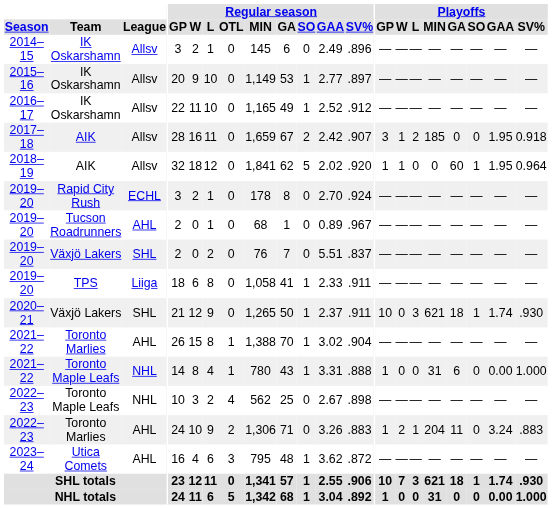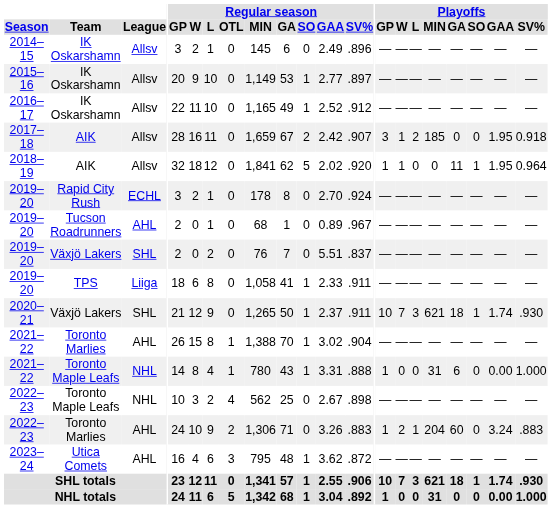2018–19 | Playoffs / GA: 60 -> 11
2020–21 | Playoffs / W: 0 -> 7
2022–23 / Toronto Marlies | Playoffs / GA: 11 -> 60
